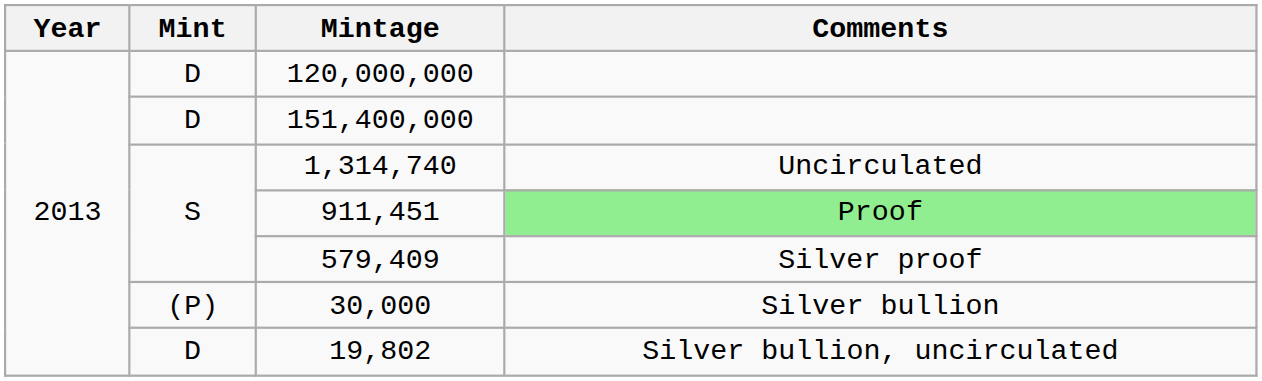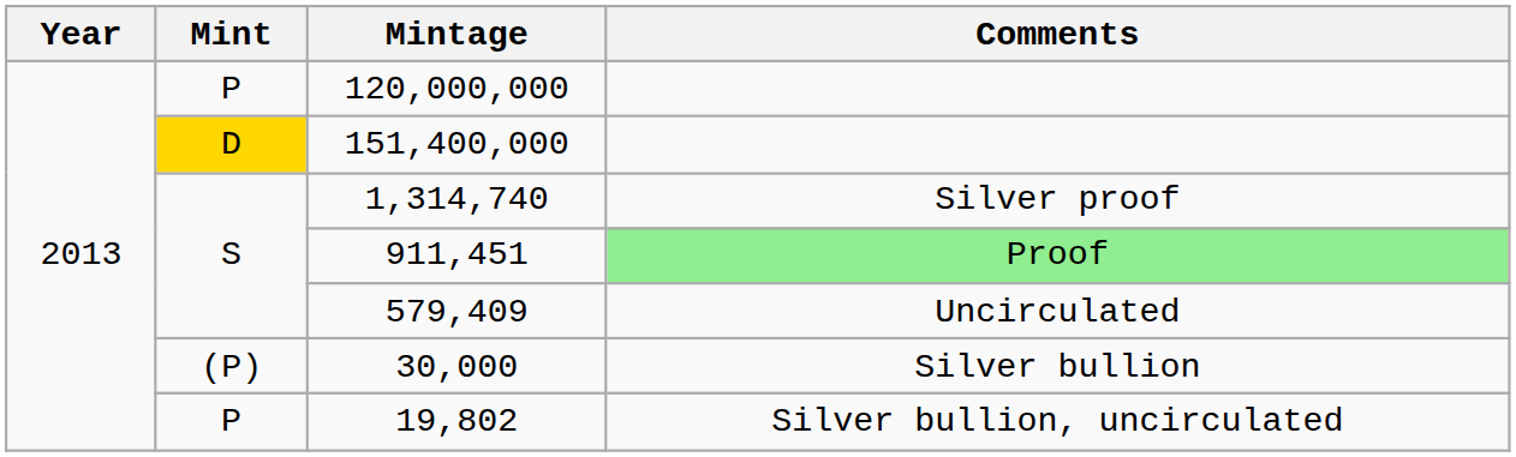120,000,000 | Mint: D -> P
151,400,000 | Mint: no background -> gold background
1,314,740 | Comments: Uncirculated -> Silver proof
579,409 | Comments: Silver proof -> Uncirculated
19,802 | Mint: D -> P
